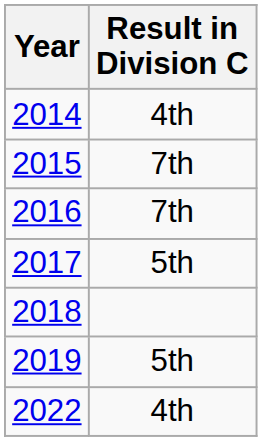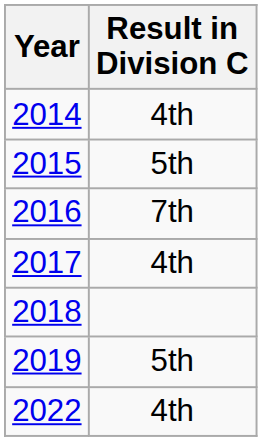2015 | Result in Division C: 7th -> 5th
2017 | Result in Division C: 5th -> 4th
